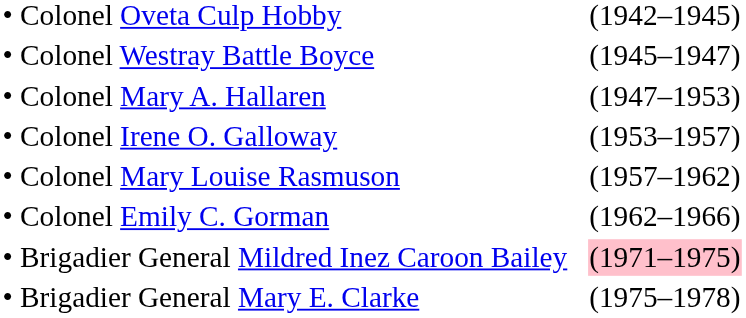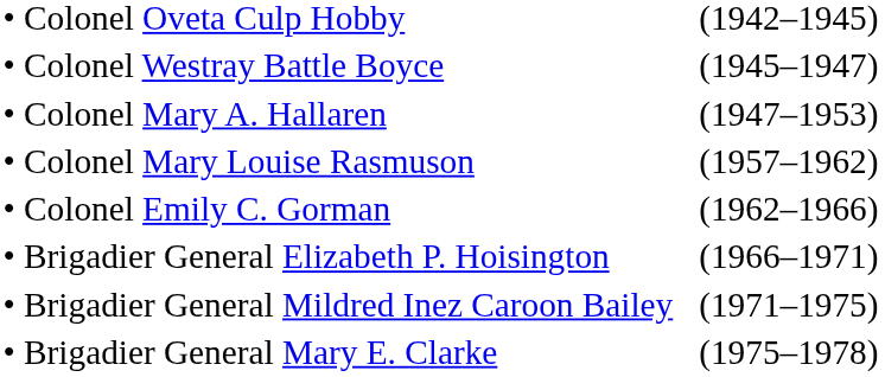- row: • | Colonel Irene O. Galloway | (1953–1957)
+ row: • | Brigadier General Elizabeth P. Hoisington | (1966–1971)
Brigadier General Mildred Inez Caroon Bailey | column 4: pink background -> no background
